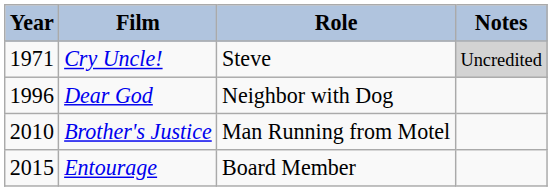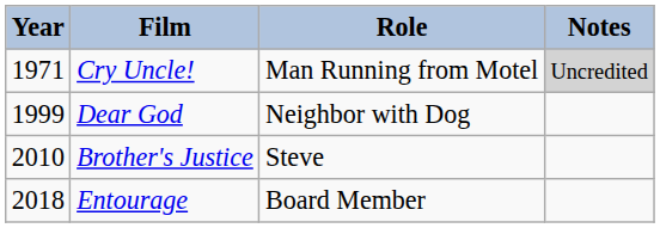Cry Uncle! | Role: Steve -> Man Running from Motel
Dear God | Year: 1996 -> 1999
Brother's Justice | Role: Man Running from Motel -> Steve
Entourage | Year: 2015 -> 2018
